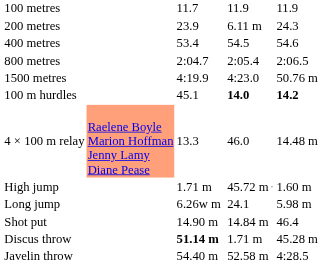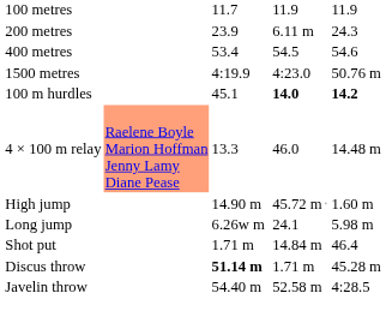- row: 800 metres | 2:04.7 | 2:05.4 | 2:06.5
High jump | column 3: 1.71 m -> 14.90 m
Shot put | column 3: 14.90 m -> 1.71 m
